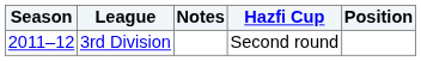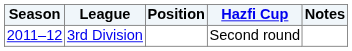columns swapped: Position <-> Notes
